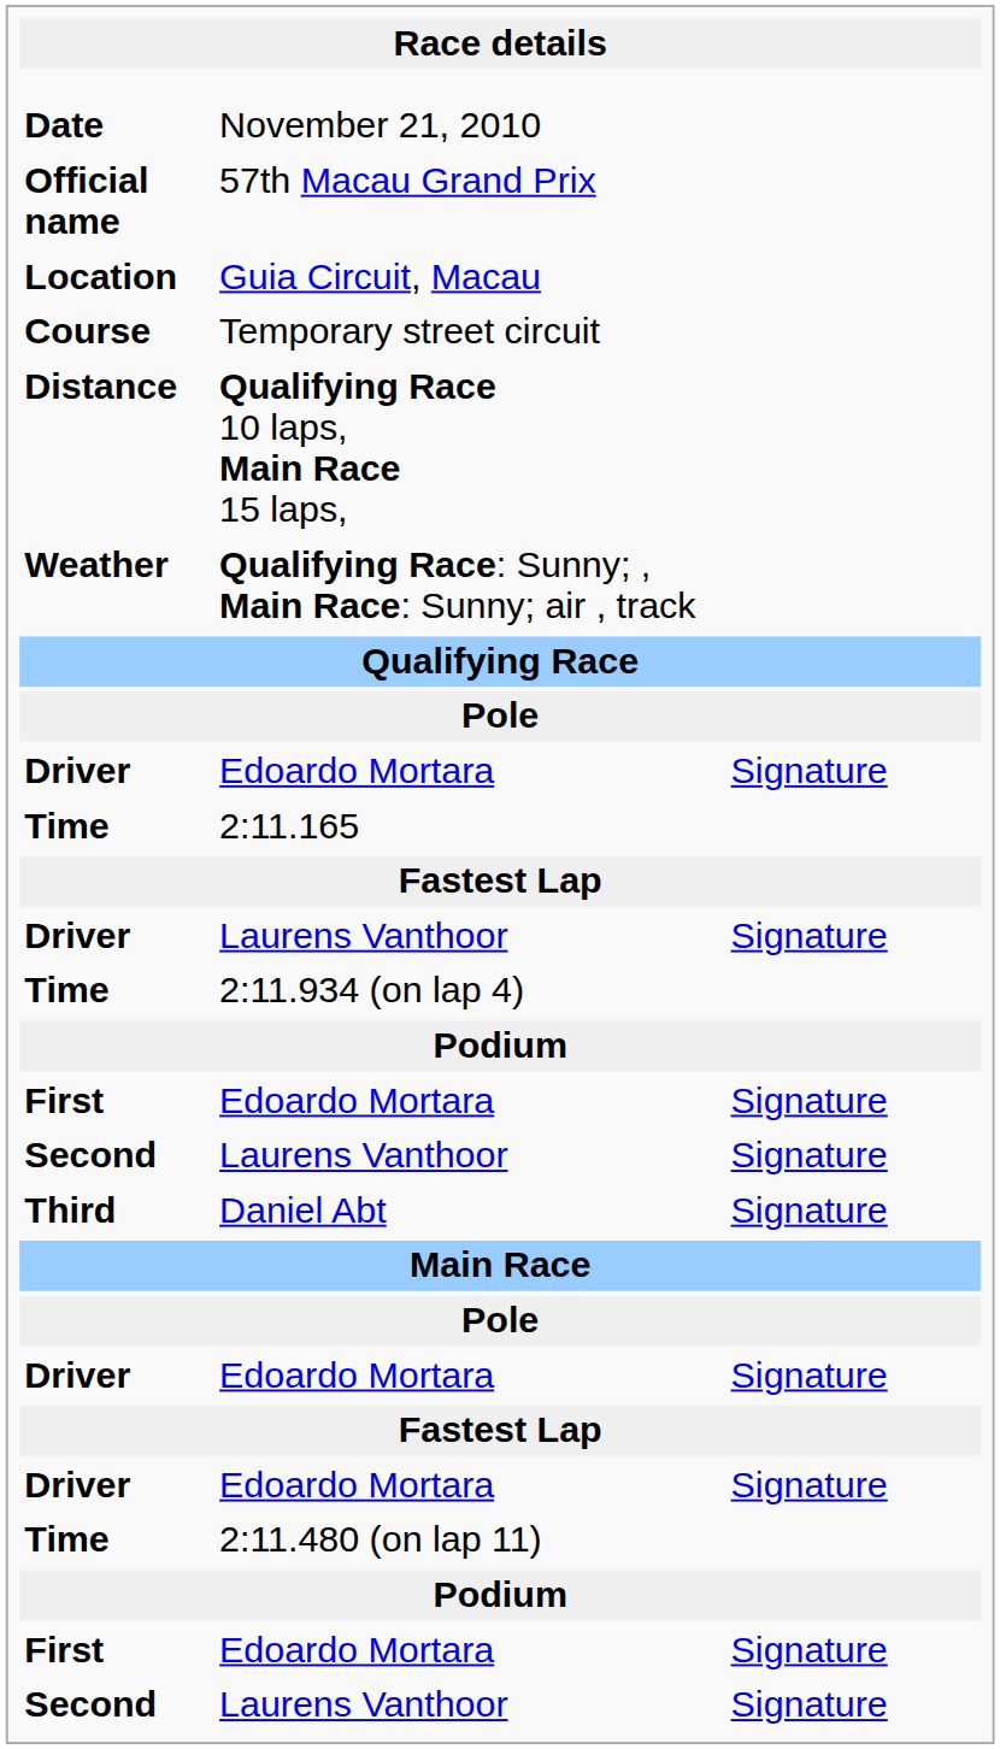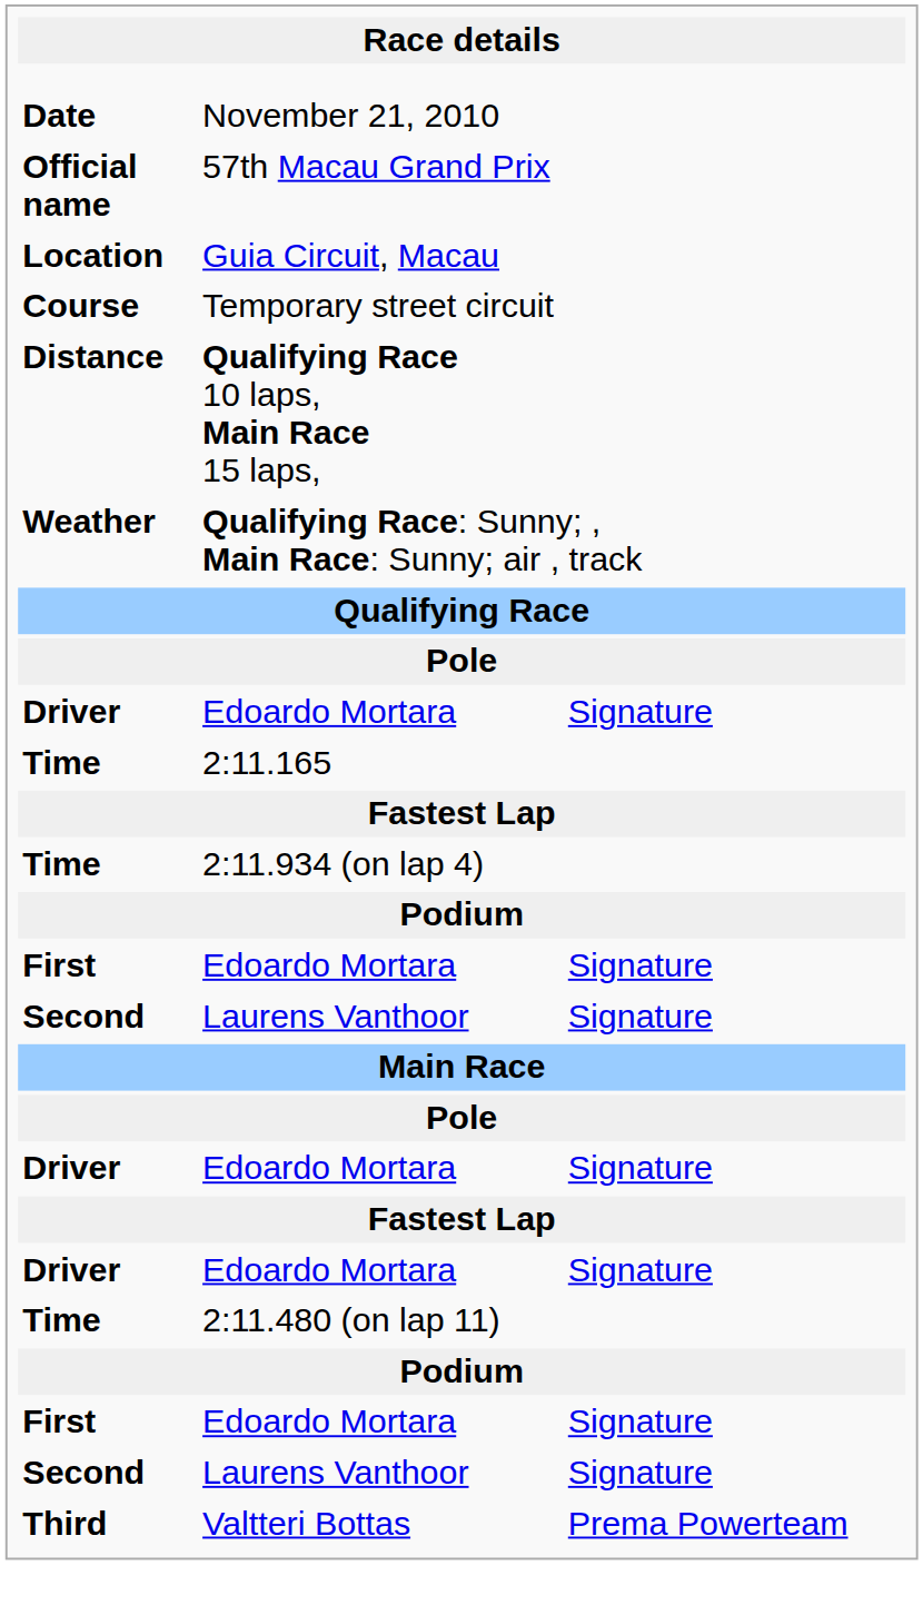- row: Driver | Laurens Vanthoor | Signature
- row: Third | Daniel Abt | Signature
+ row: Third | Valtteri Bottas | Prema Powerteam
